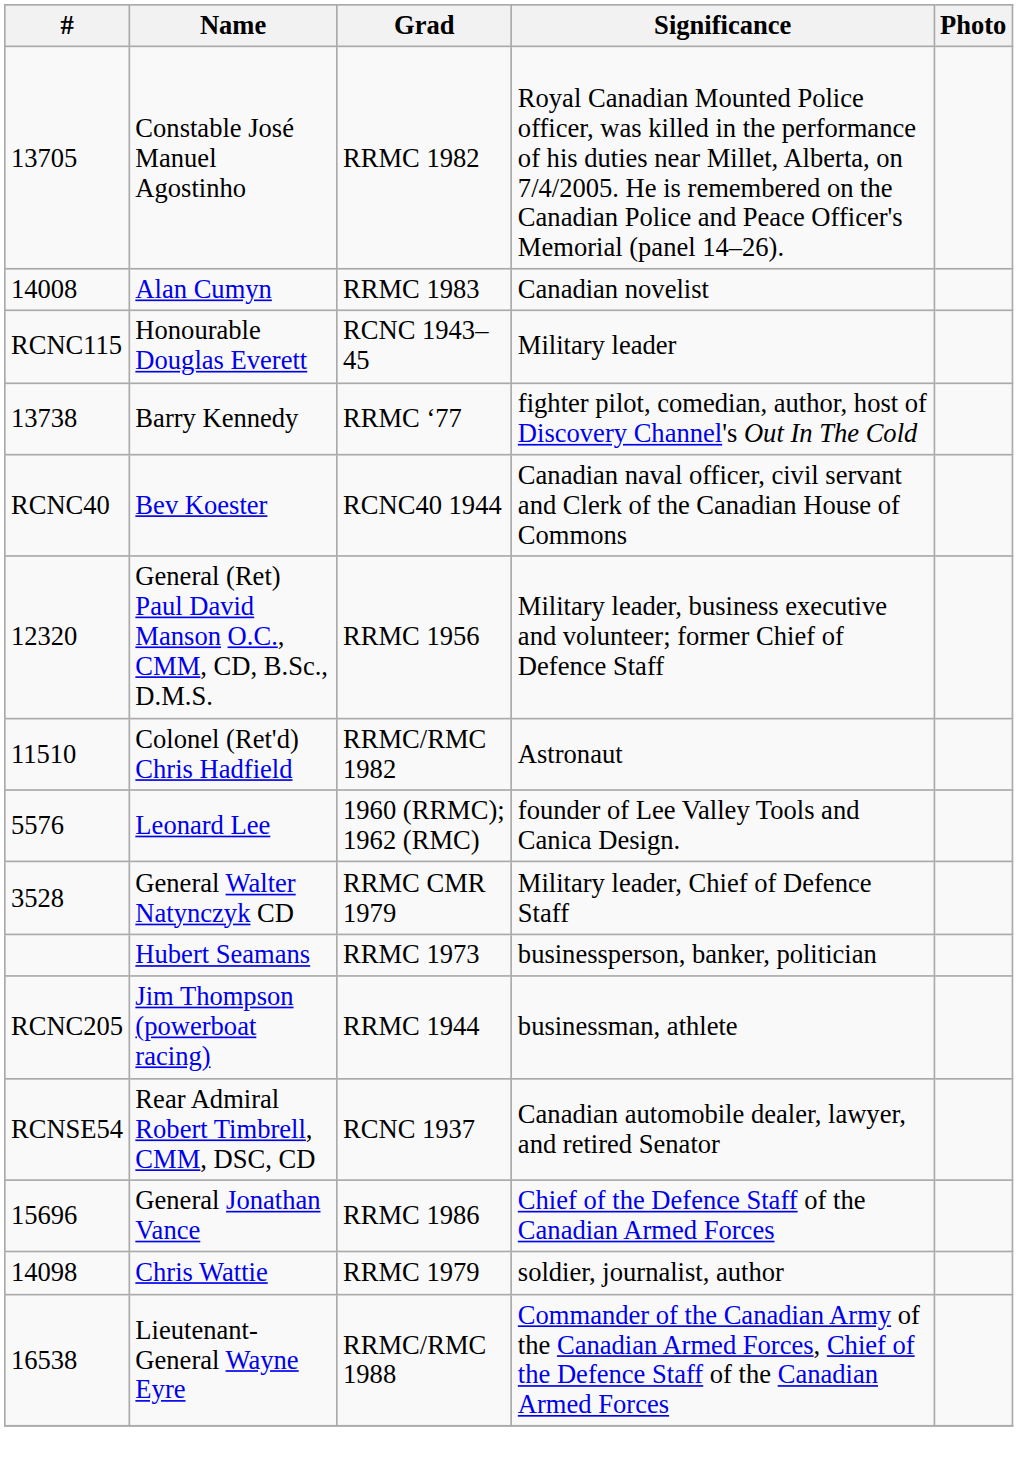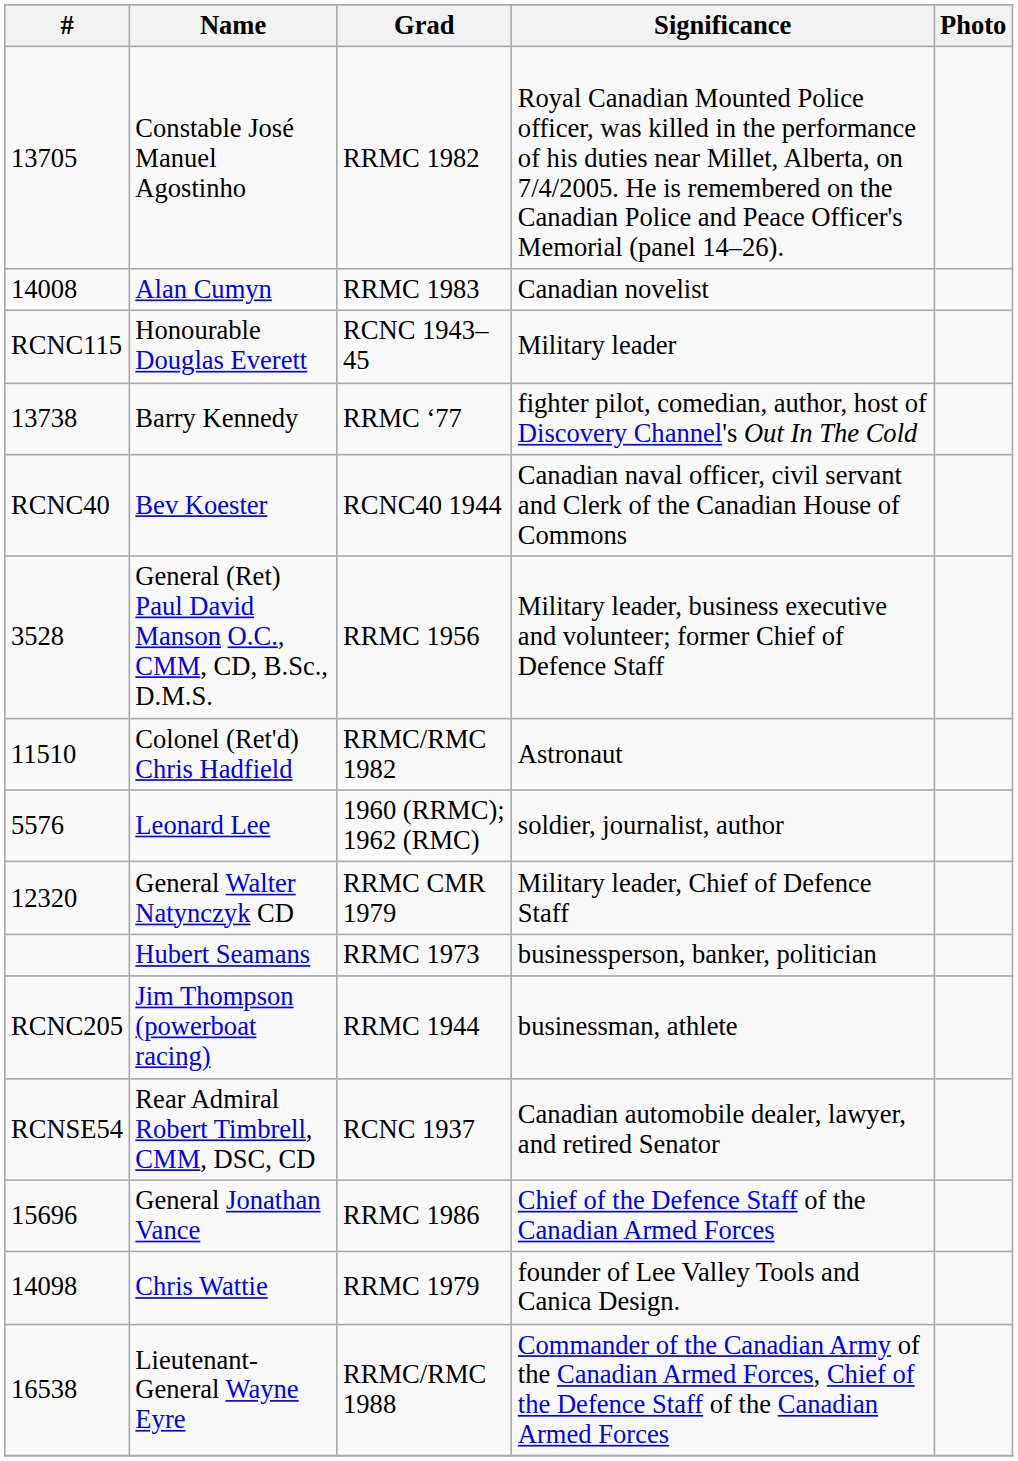General (Ret) Paul David Manson O.C., CMM, CD, B.Sc., D.M.S. | #: 12320 -> 3528
Leonard Lee | Significance: founder of Lee Valley Tools and Canica Design. -> soldier, journalist, author
General Walter Natynczyk CD | #: 3528 -> 12320
Chris Wattie | Significance: soldier, journalist, author -> founder of Lee Valley Tools and Canica Design.
